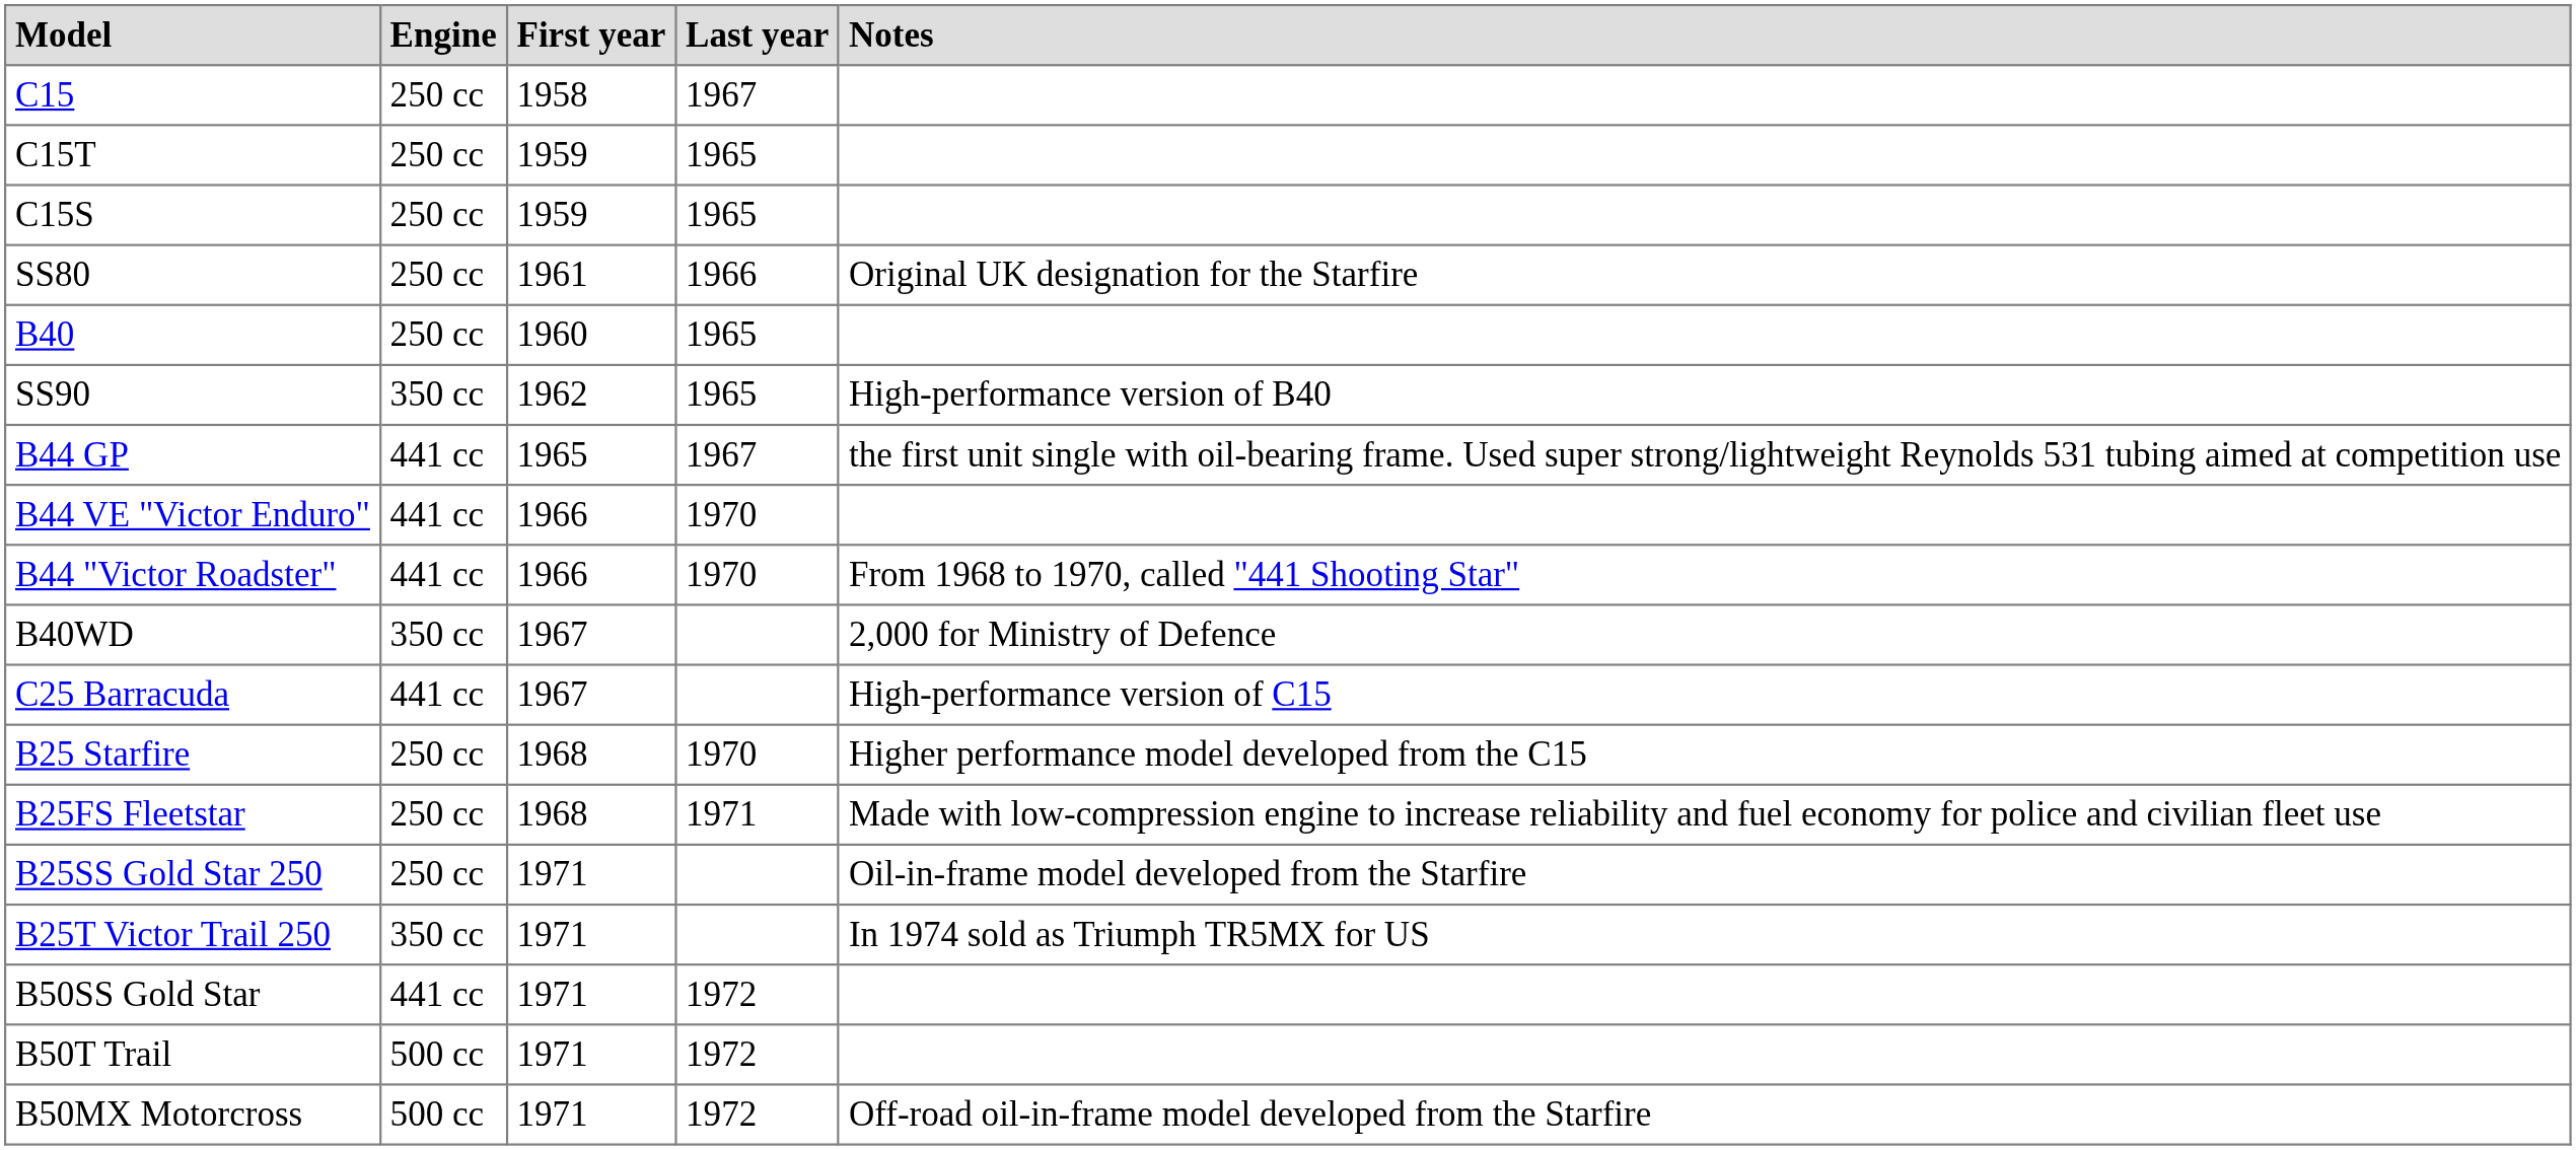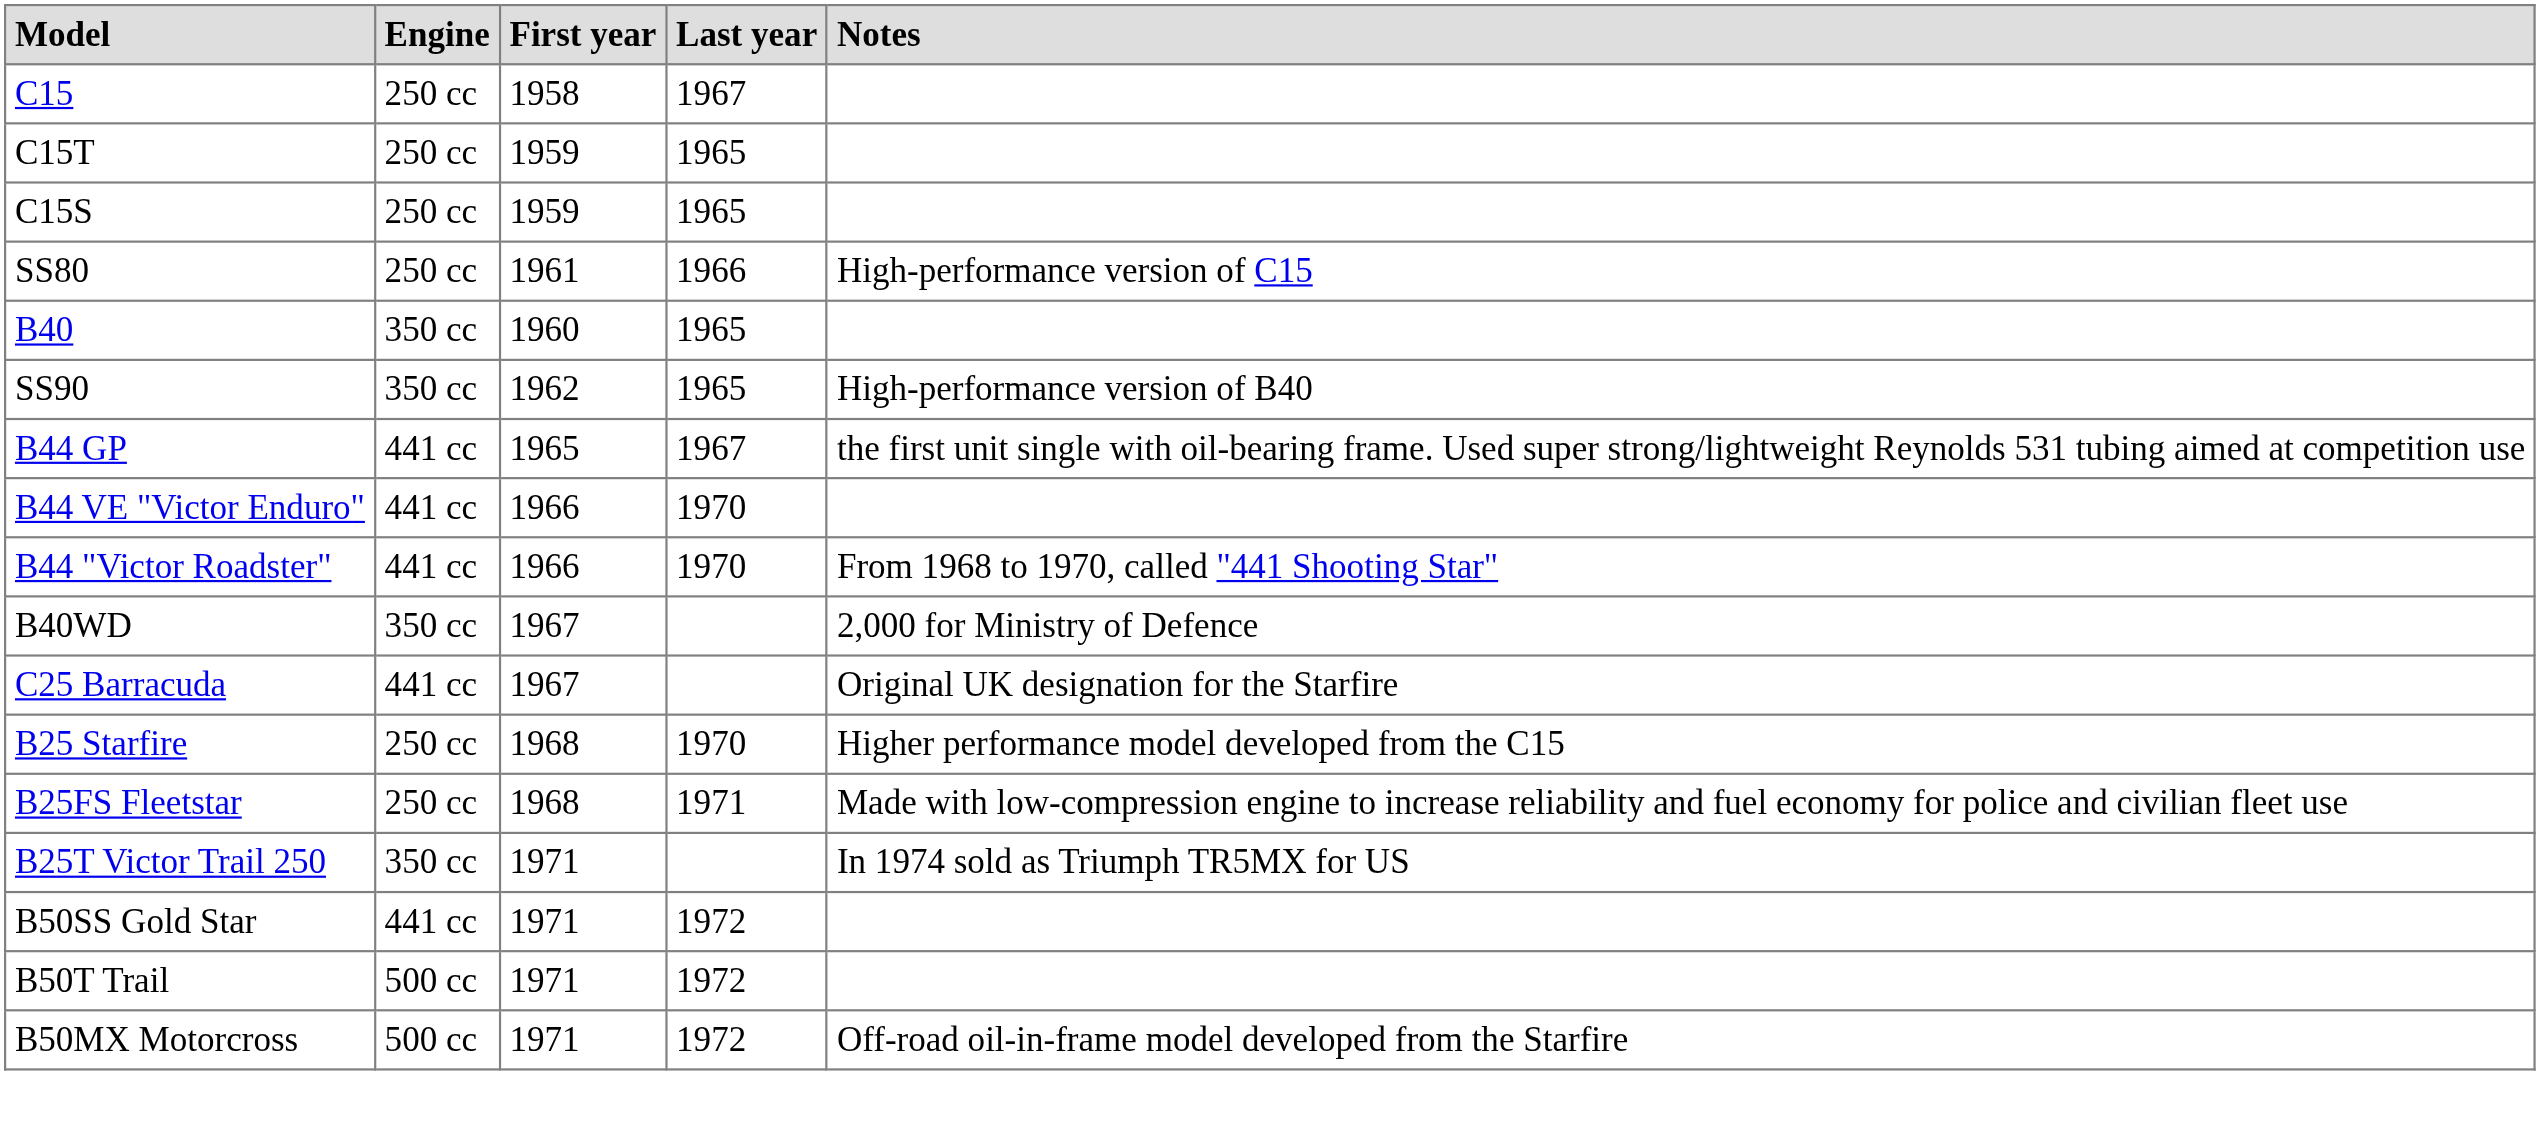SS80 | Notes: Original UK designation for the Starfire -> High-performance version of C15
B40 | Engine: 250 cc -> 350 cc
C25 Barracuda | Notes: High-performance version of C15 -> Original UK designation for the Starfire
- row: B25SS Gold Star 250 | 250 cc | 1971 | Oil-in-frame model developed from the Starfire
